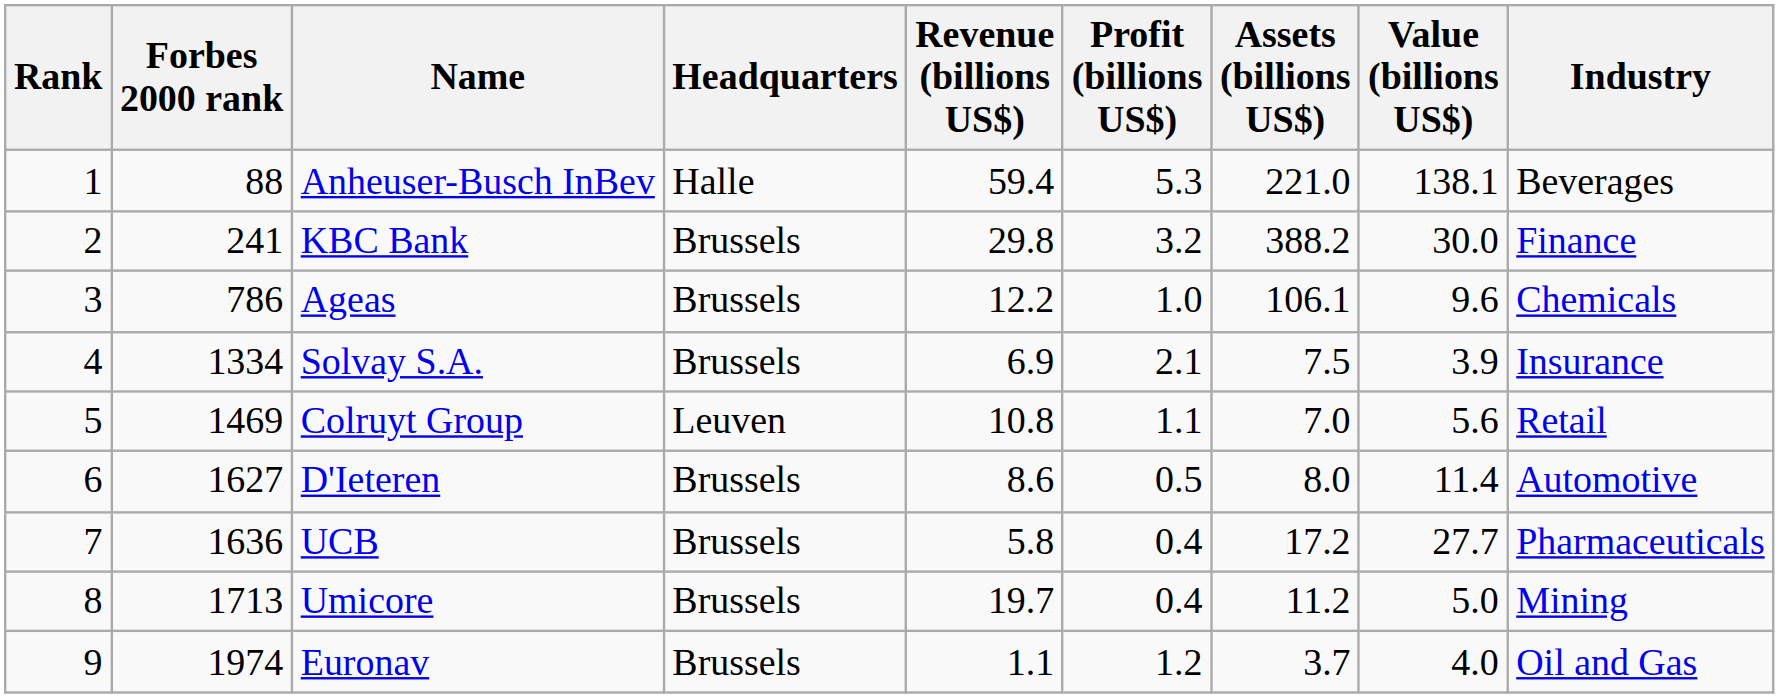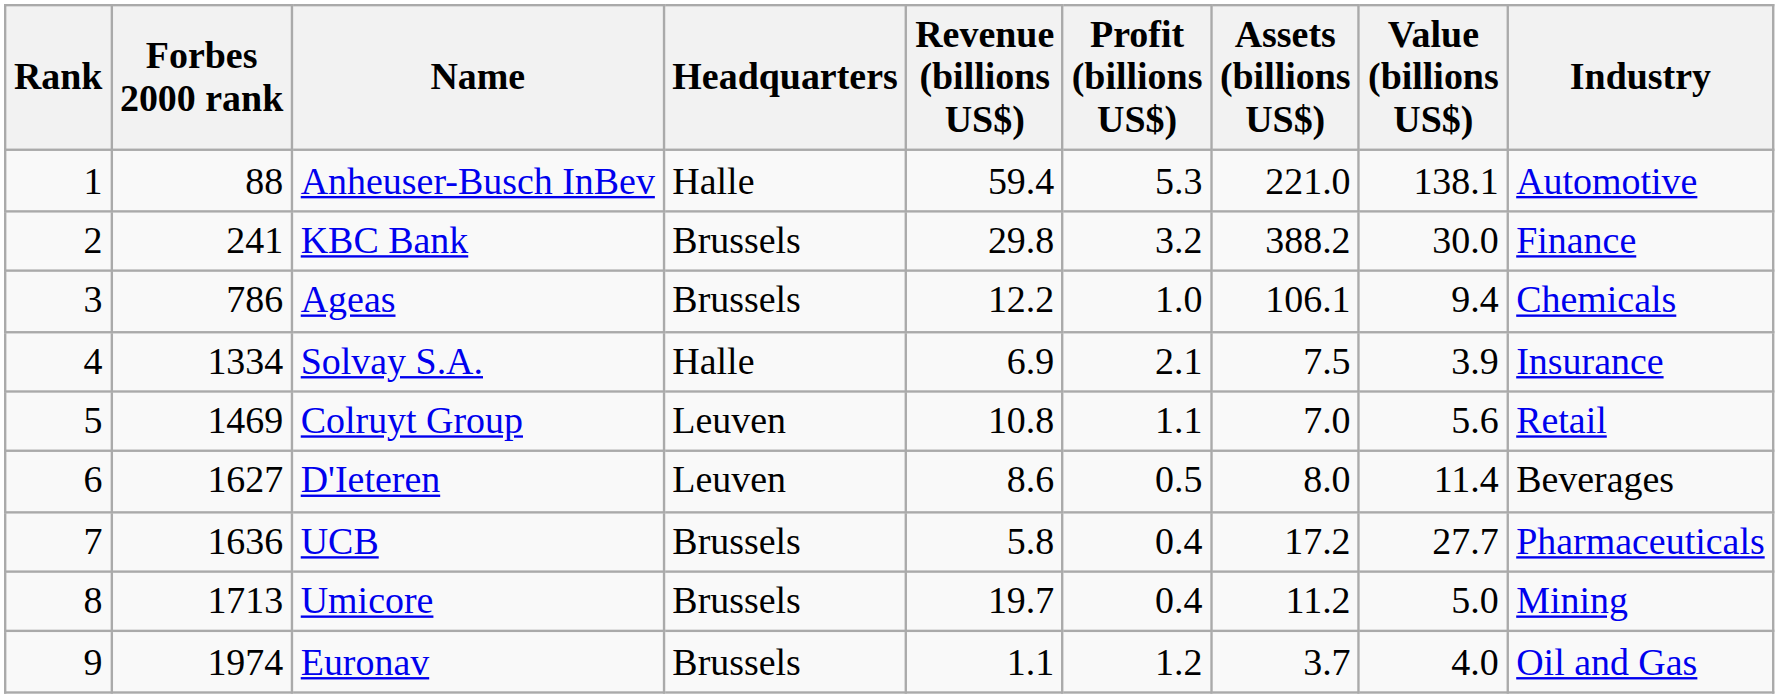Anheuser-Busch InBev | Industry: Beverages -> Automotive
Ageas | Value (billions US$): 9.6 -> 9.4
Solvay S.A. | Headquarters: Brussels -> Halle
D'Ieteren | Headquarters: Brussels -> Leuven
D'Ieteren | Industry: Automotive -> Beverages
